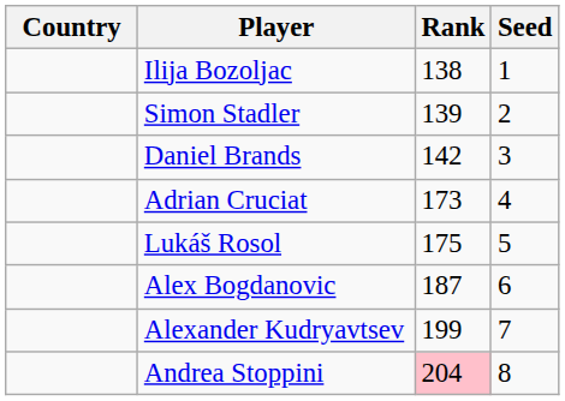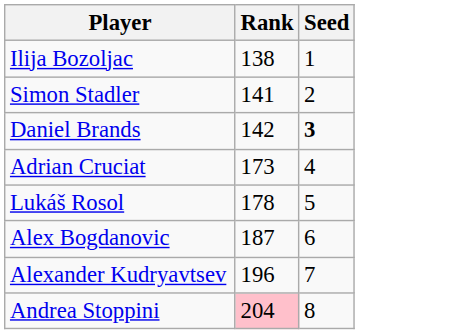- column: Country
Simon Stadler | Rank: 139 -> 141
Daniel Brands | Seed: normal -> bold
Lukáš Rosol | Rank: 175 -> 178
Alexander Kudryavtsev | Rank: 199 -> 196
